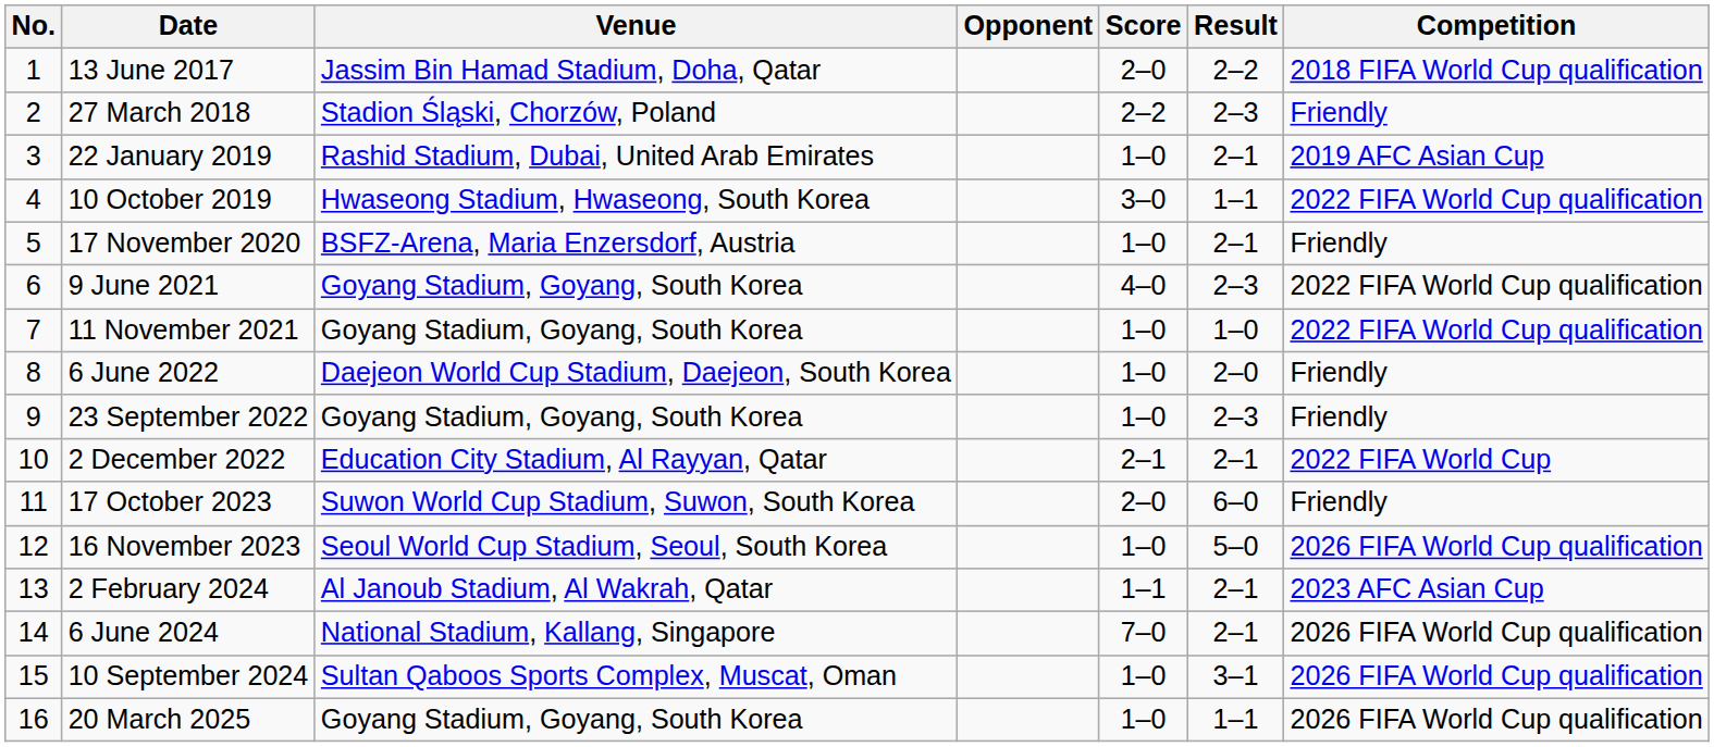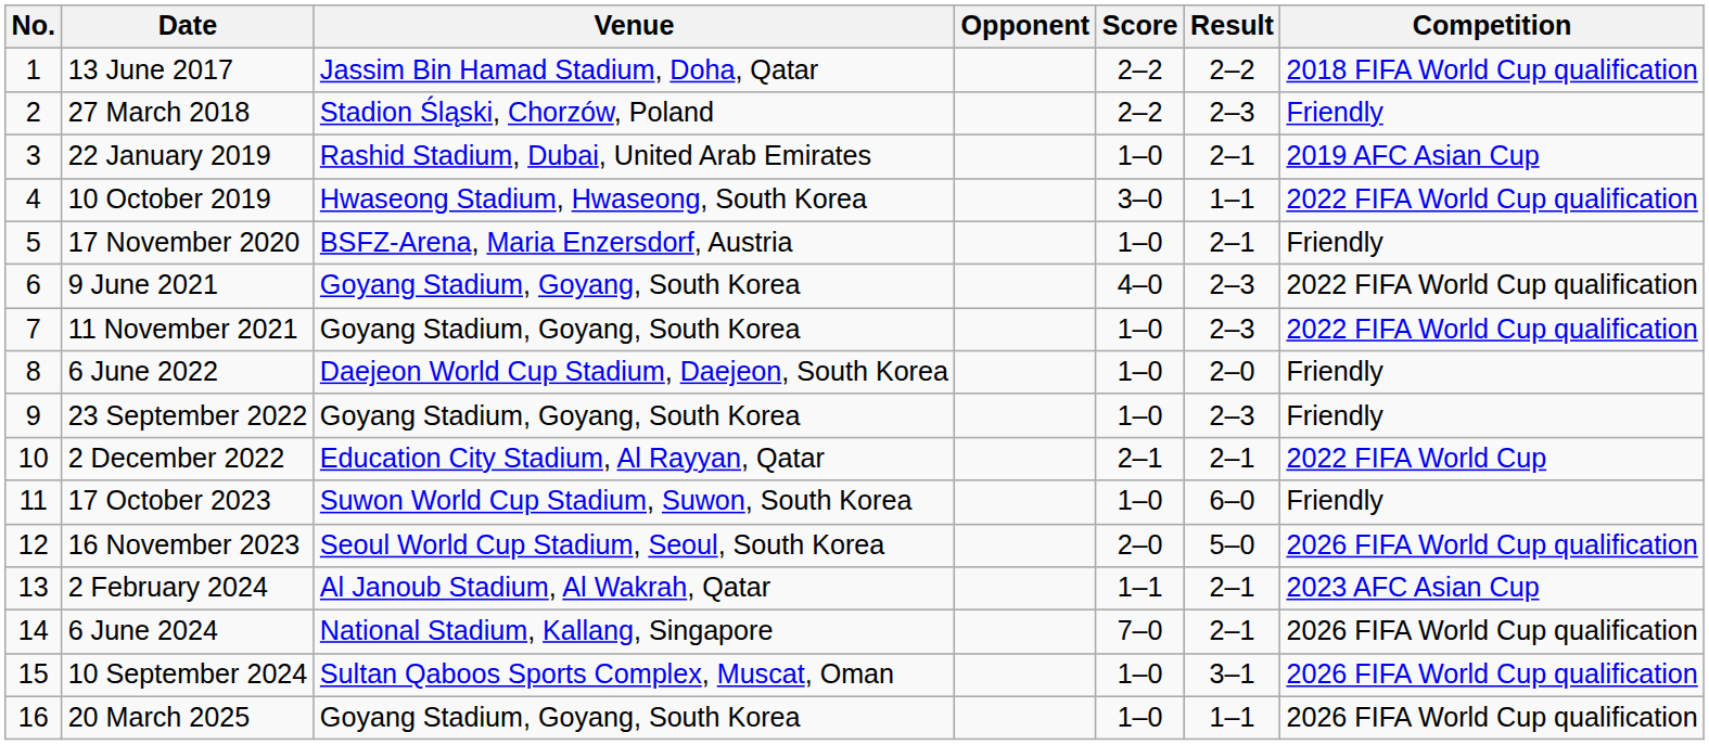13 June 2017 | Score: 2–0 -> 2–2
11 November 2021 | Result: 1–0 -> 2–3
17 October 2023 | Score: 2–0 -> 1–0
16 November 2023 | Score: 1–0 -> 2–0
